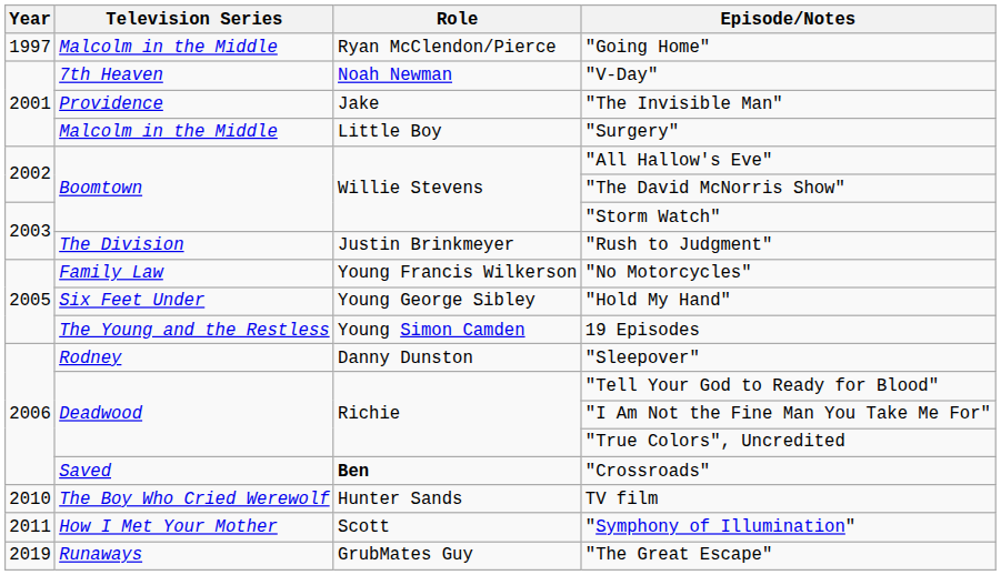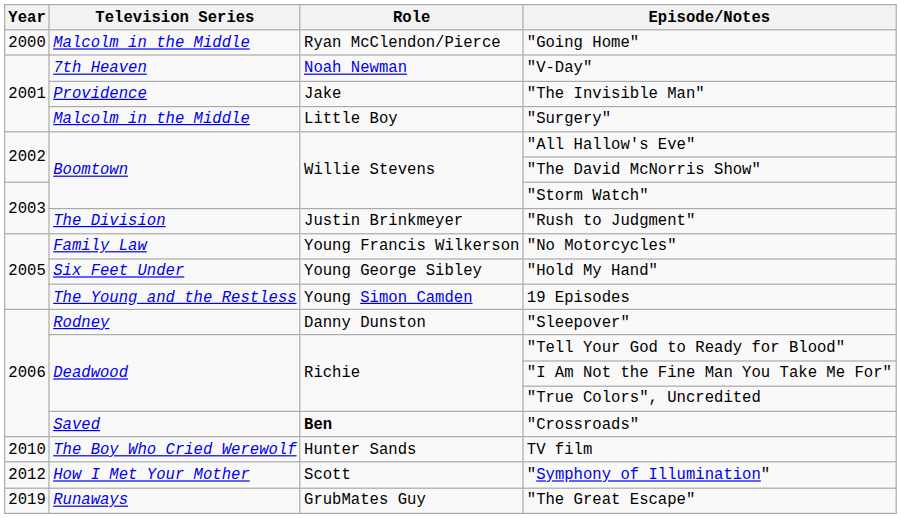"Going Home" | Year: 1997 -> 2000
"Symphony of Illumination" | Year: 2011 -> 2012
